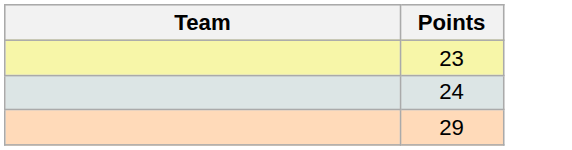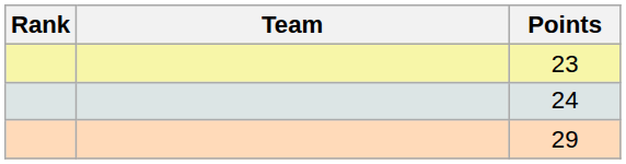+ column: Rank
